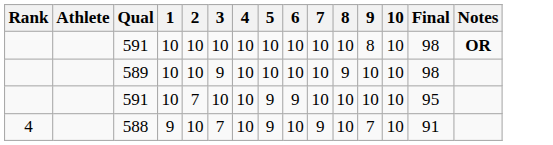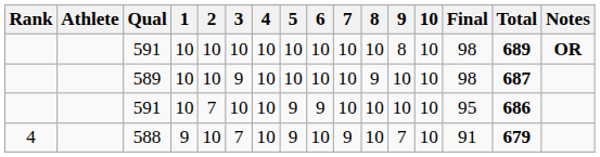+ column: Total | 689 | 687 | 686 | 679
